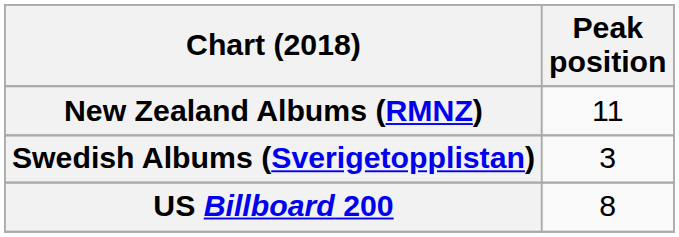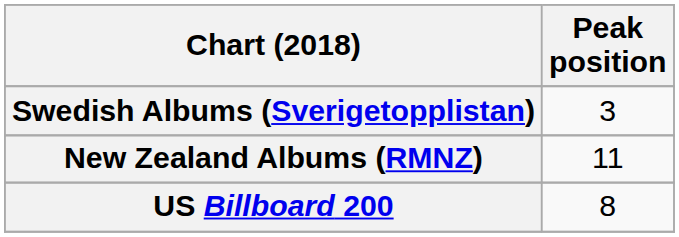rows swapped: New Zealand Albums (RMNZ) <-> Swedish Albums (Sverigetopplistan)
